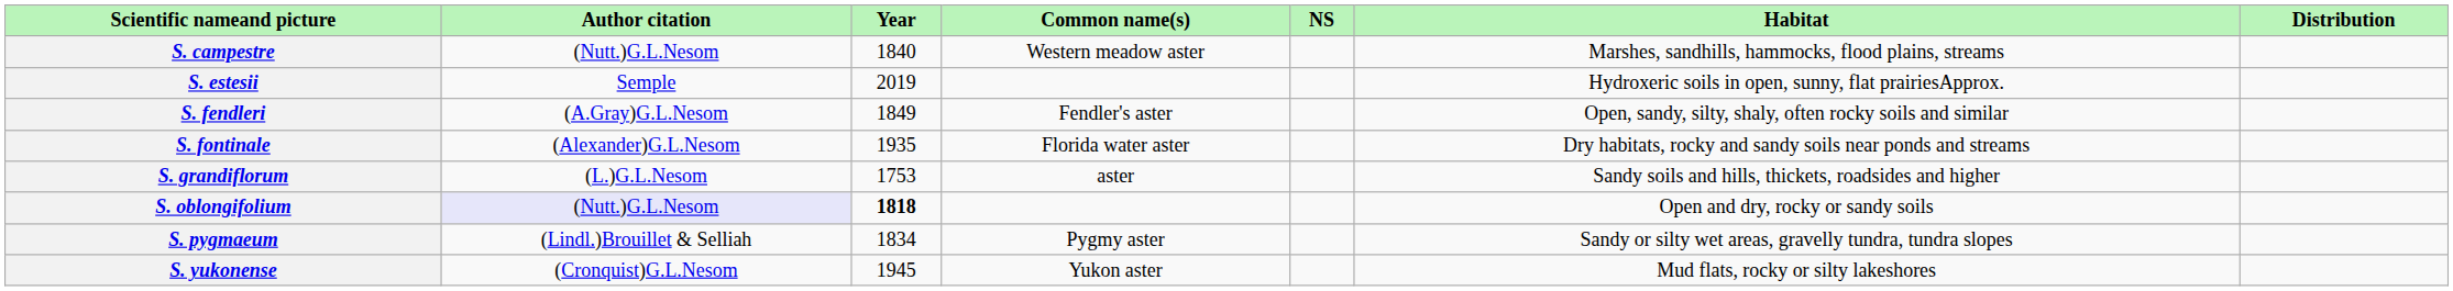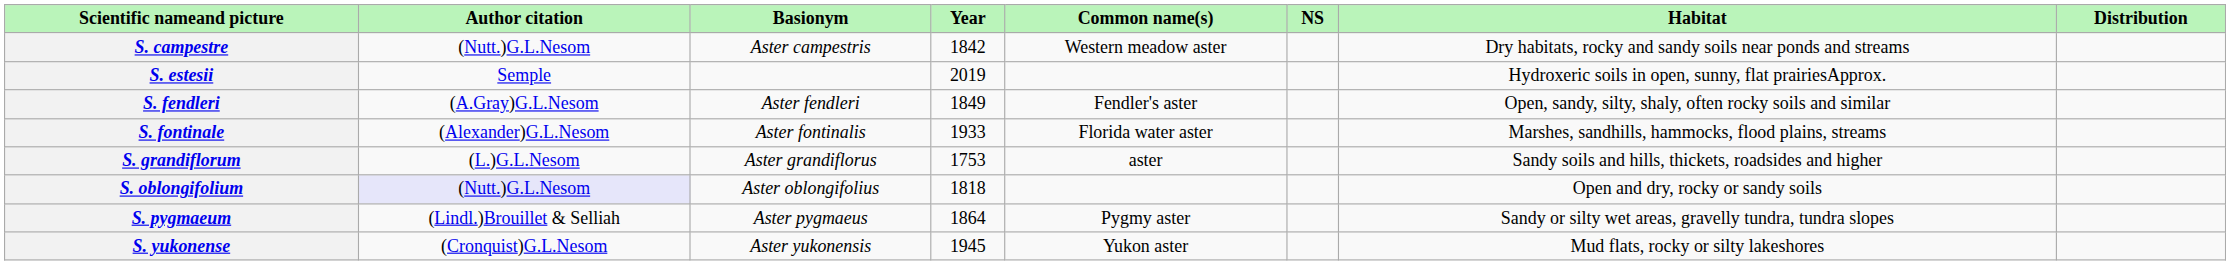+ column: Basionym | Aster campestris | Aster fendleri | Aster fontinalis | Aster grandiflorus | Aster oblongifolius | Aster pygmaeus | Aster yukonensis
S. campestre | Year: 1840 -> 1842
S. campestre | Habitat: Marshes, sandhills, hammocks, flood plains, streams -> Dry habitats, rocky and sandy soils near ponds and streams
S. fontinale | Year: 1935 -> 1933
S. fontinale | Habitat: Dry habitats, rocky and sandy soils near ponds and streams -> Marshes, sandhills, hammocks, flood plains, streams
S. oblongifolium | Year: bold -> normal
S. pygmaeum | Year: 1834 -> 1864
